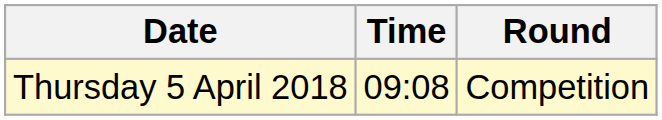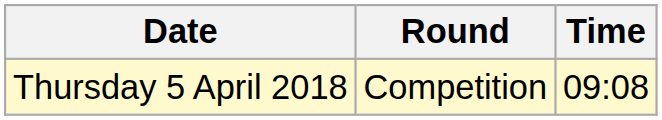columns swapped: Time <-> Round
